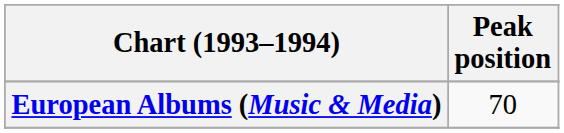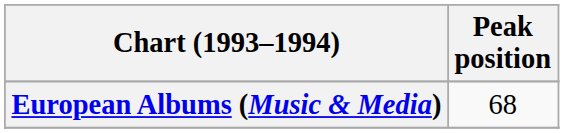European Albums (Music & Media) | Peak position: 70 -> 68
